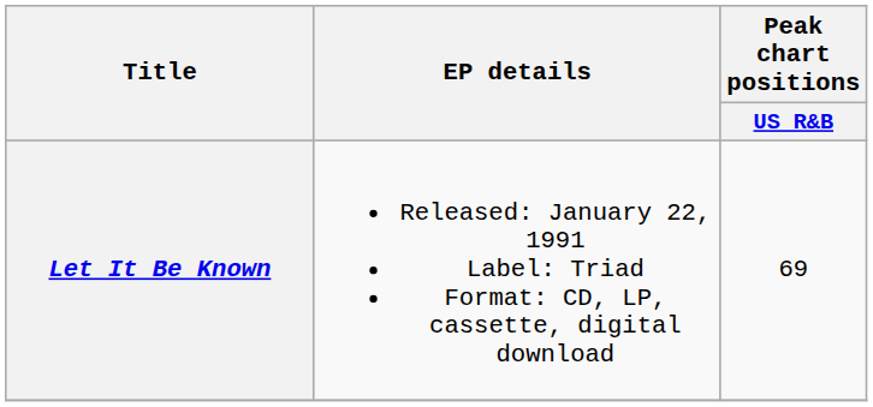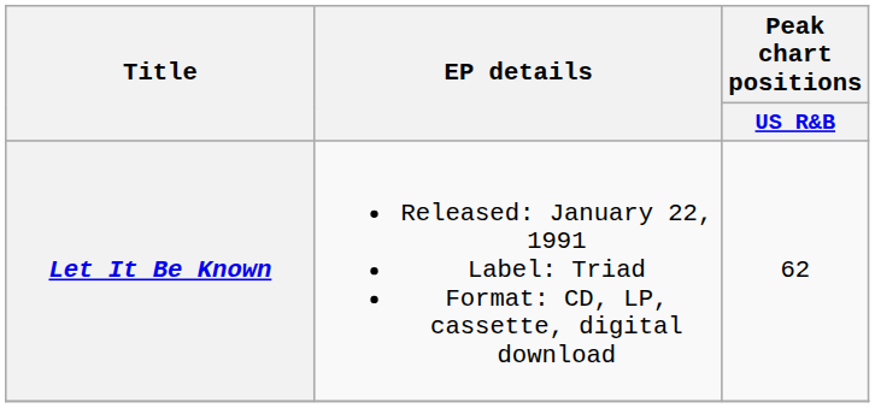Let It Be Known | Peak chart positions / US R&B: 69 -> 62
